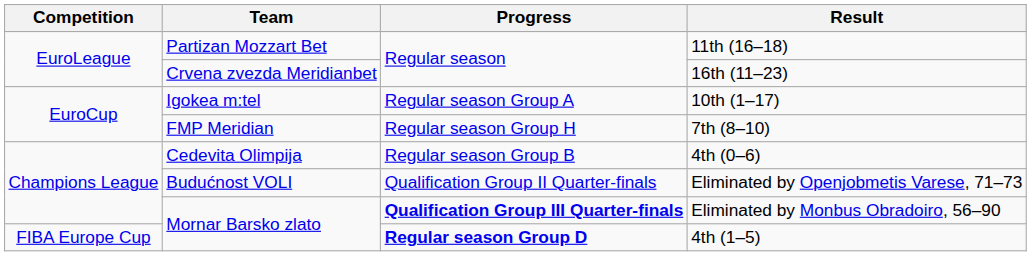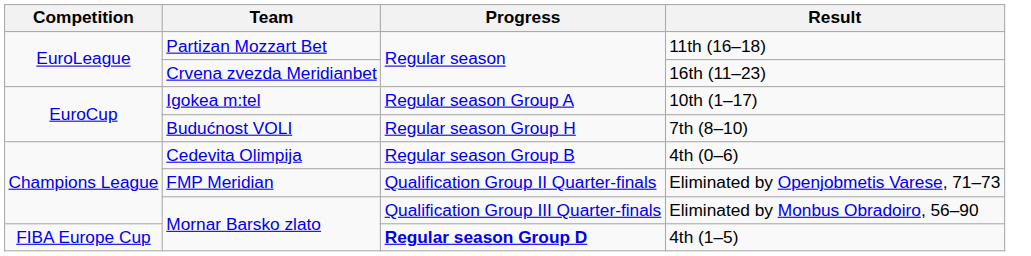7th (8–10) | Team: FMP Meridian -> Budućnost VOLI
Eliminated by Openjobmetis Varese, 71–73 | Team: Budućnost VOLI -> FMP Meridian
Eliminated by Monbus Obradoiro, 56–90 | Progress: bold -> normal
